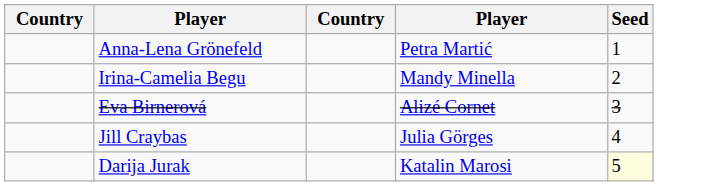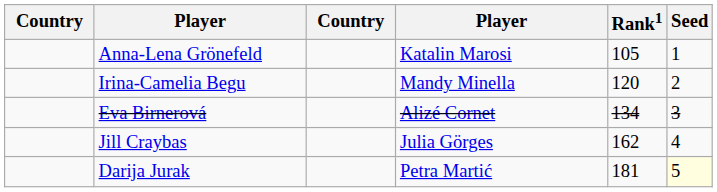+ column: Rank1 | 105 | 120 | 134 | 162 | 181
Anna-Lena Grönefeld | column 4: Petra Martić -> Katalin Marosi
Darija Jurak | column 4: Katalin Marosi -> Petra Martić
